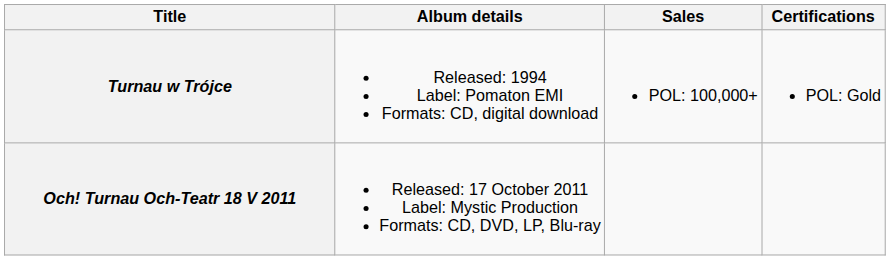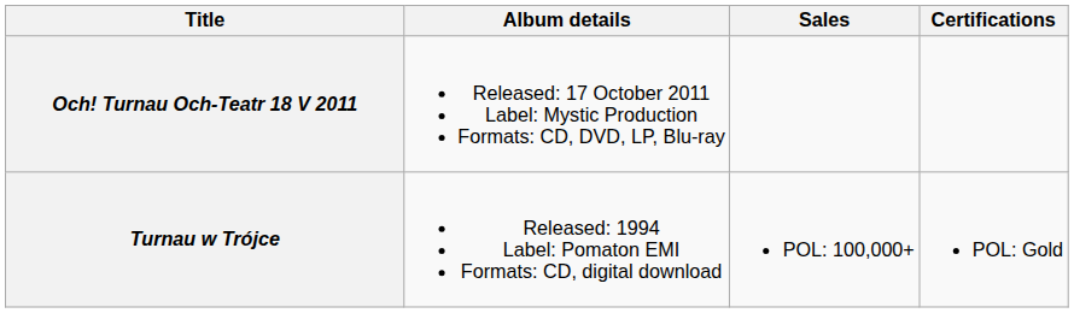rows swapped: Turnau w Trójce <-> Och! Turnau Och-Teatr 18 V 2011
